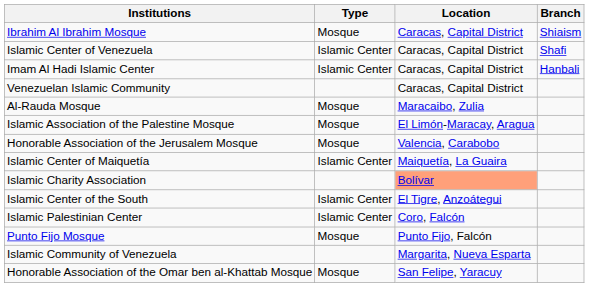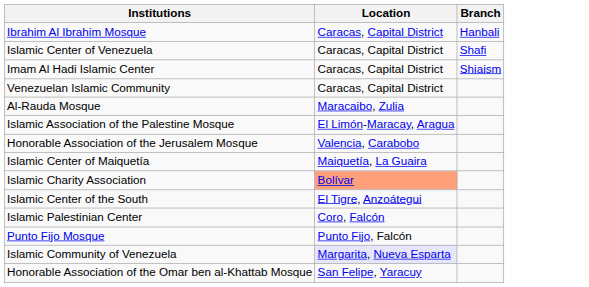- column: Type | Mosque | Islamic Center | Islamic Center | Mosque | Mosque | Mosque | Islamic Center | Islamic Center | Islamic Center | Mosque | Mosque
Ibrahim Al Ibrahim Mosque | Branch: Shiaism -> Hanbali
Imam Al Hadi Islamic Center | Branch: Hanbali -> Shiaism
Islamic Community of Venezuela | Location: no background -> lavender background
